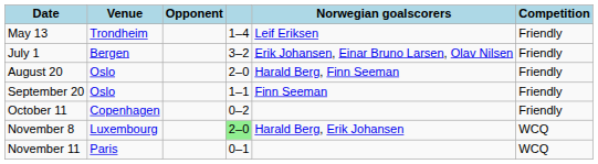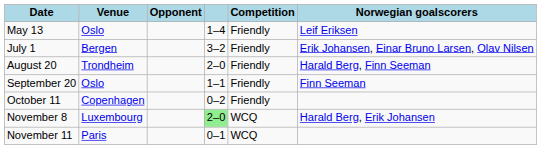columns swapped: Competition <-> Norwegian goalscorers
May 13 | Venue: Trondheim -> Oslo
August 20 | Venue: Oslo -> Trondheim
